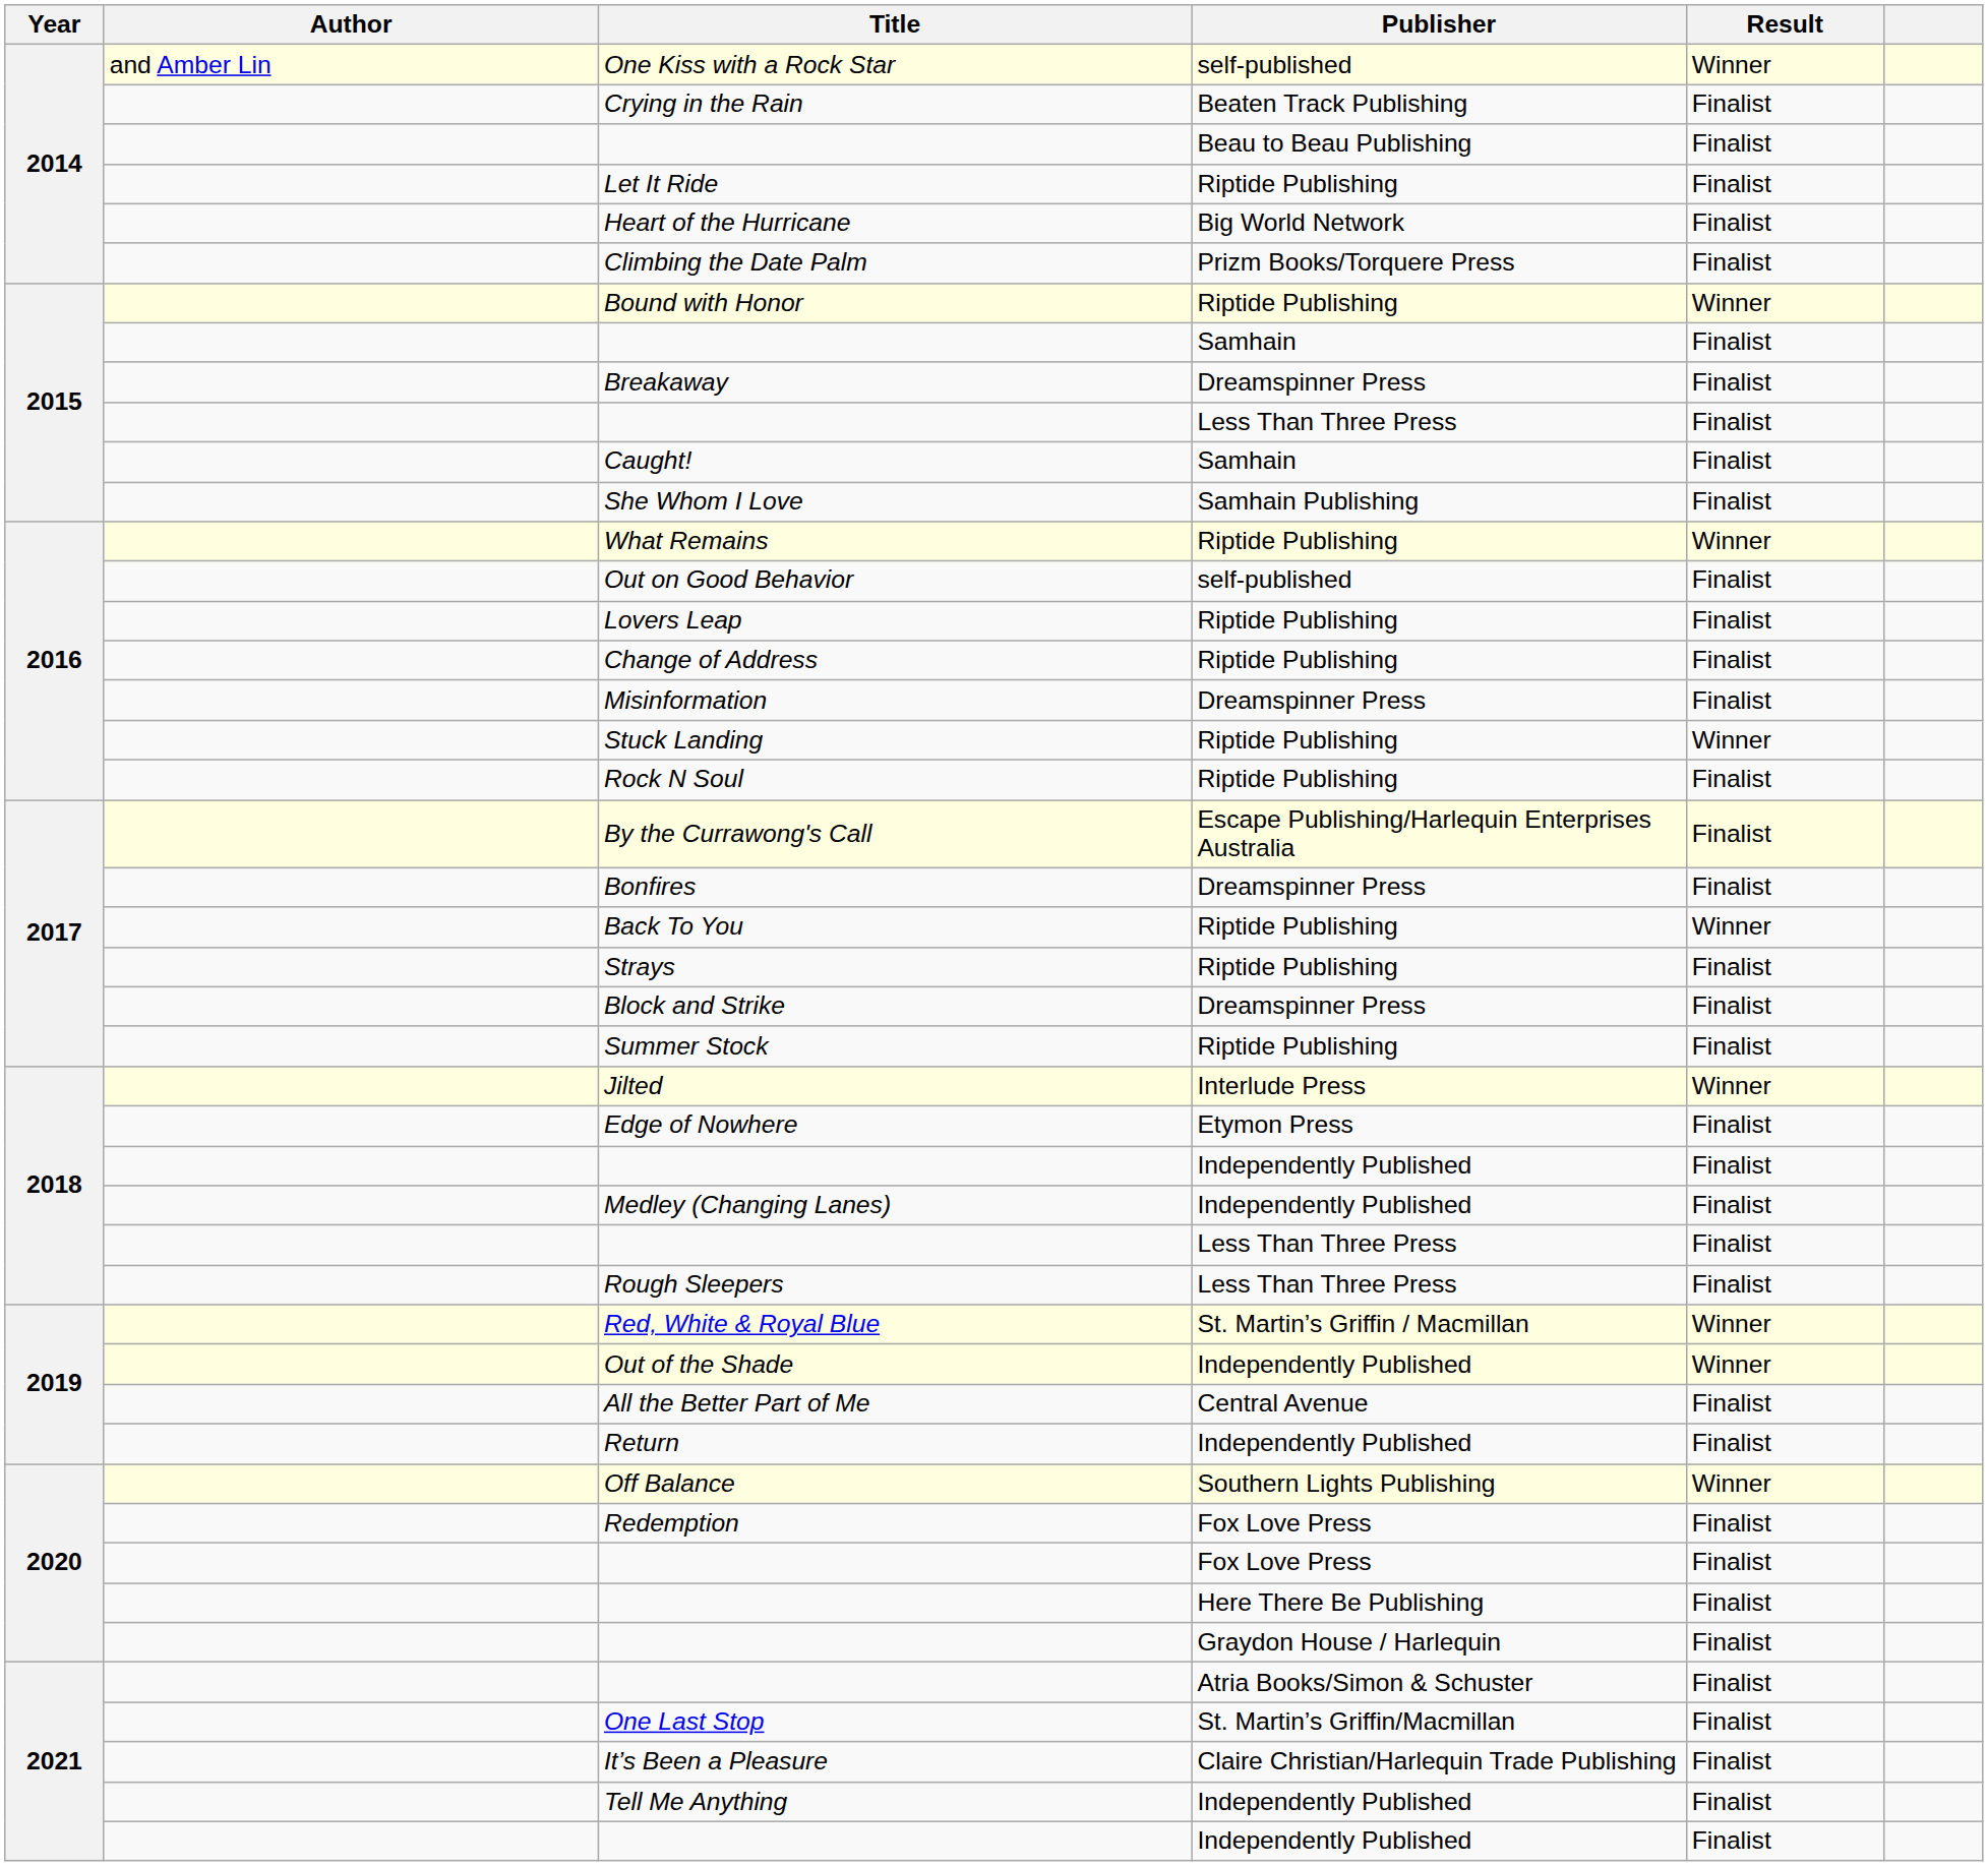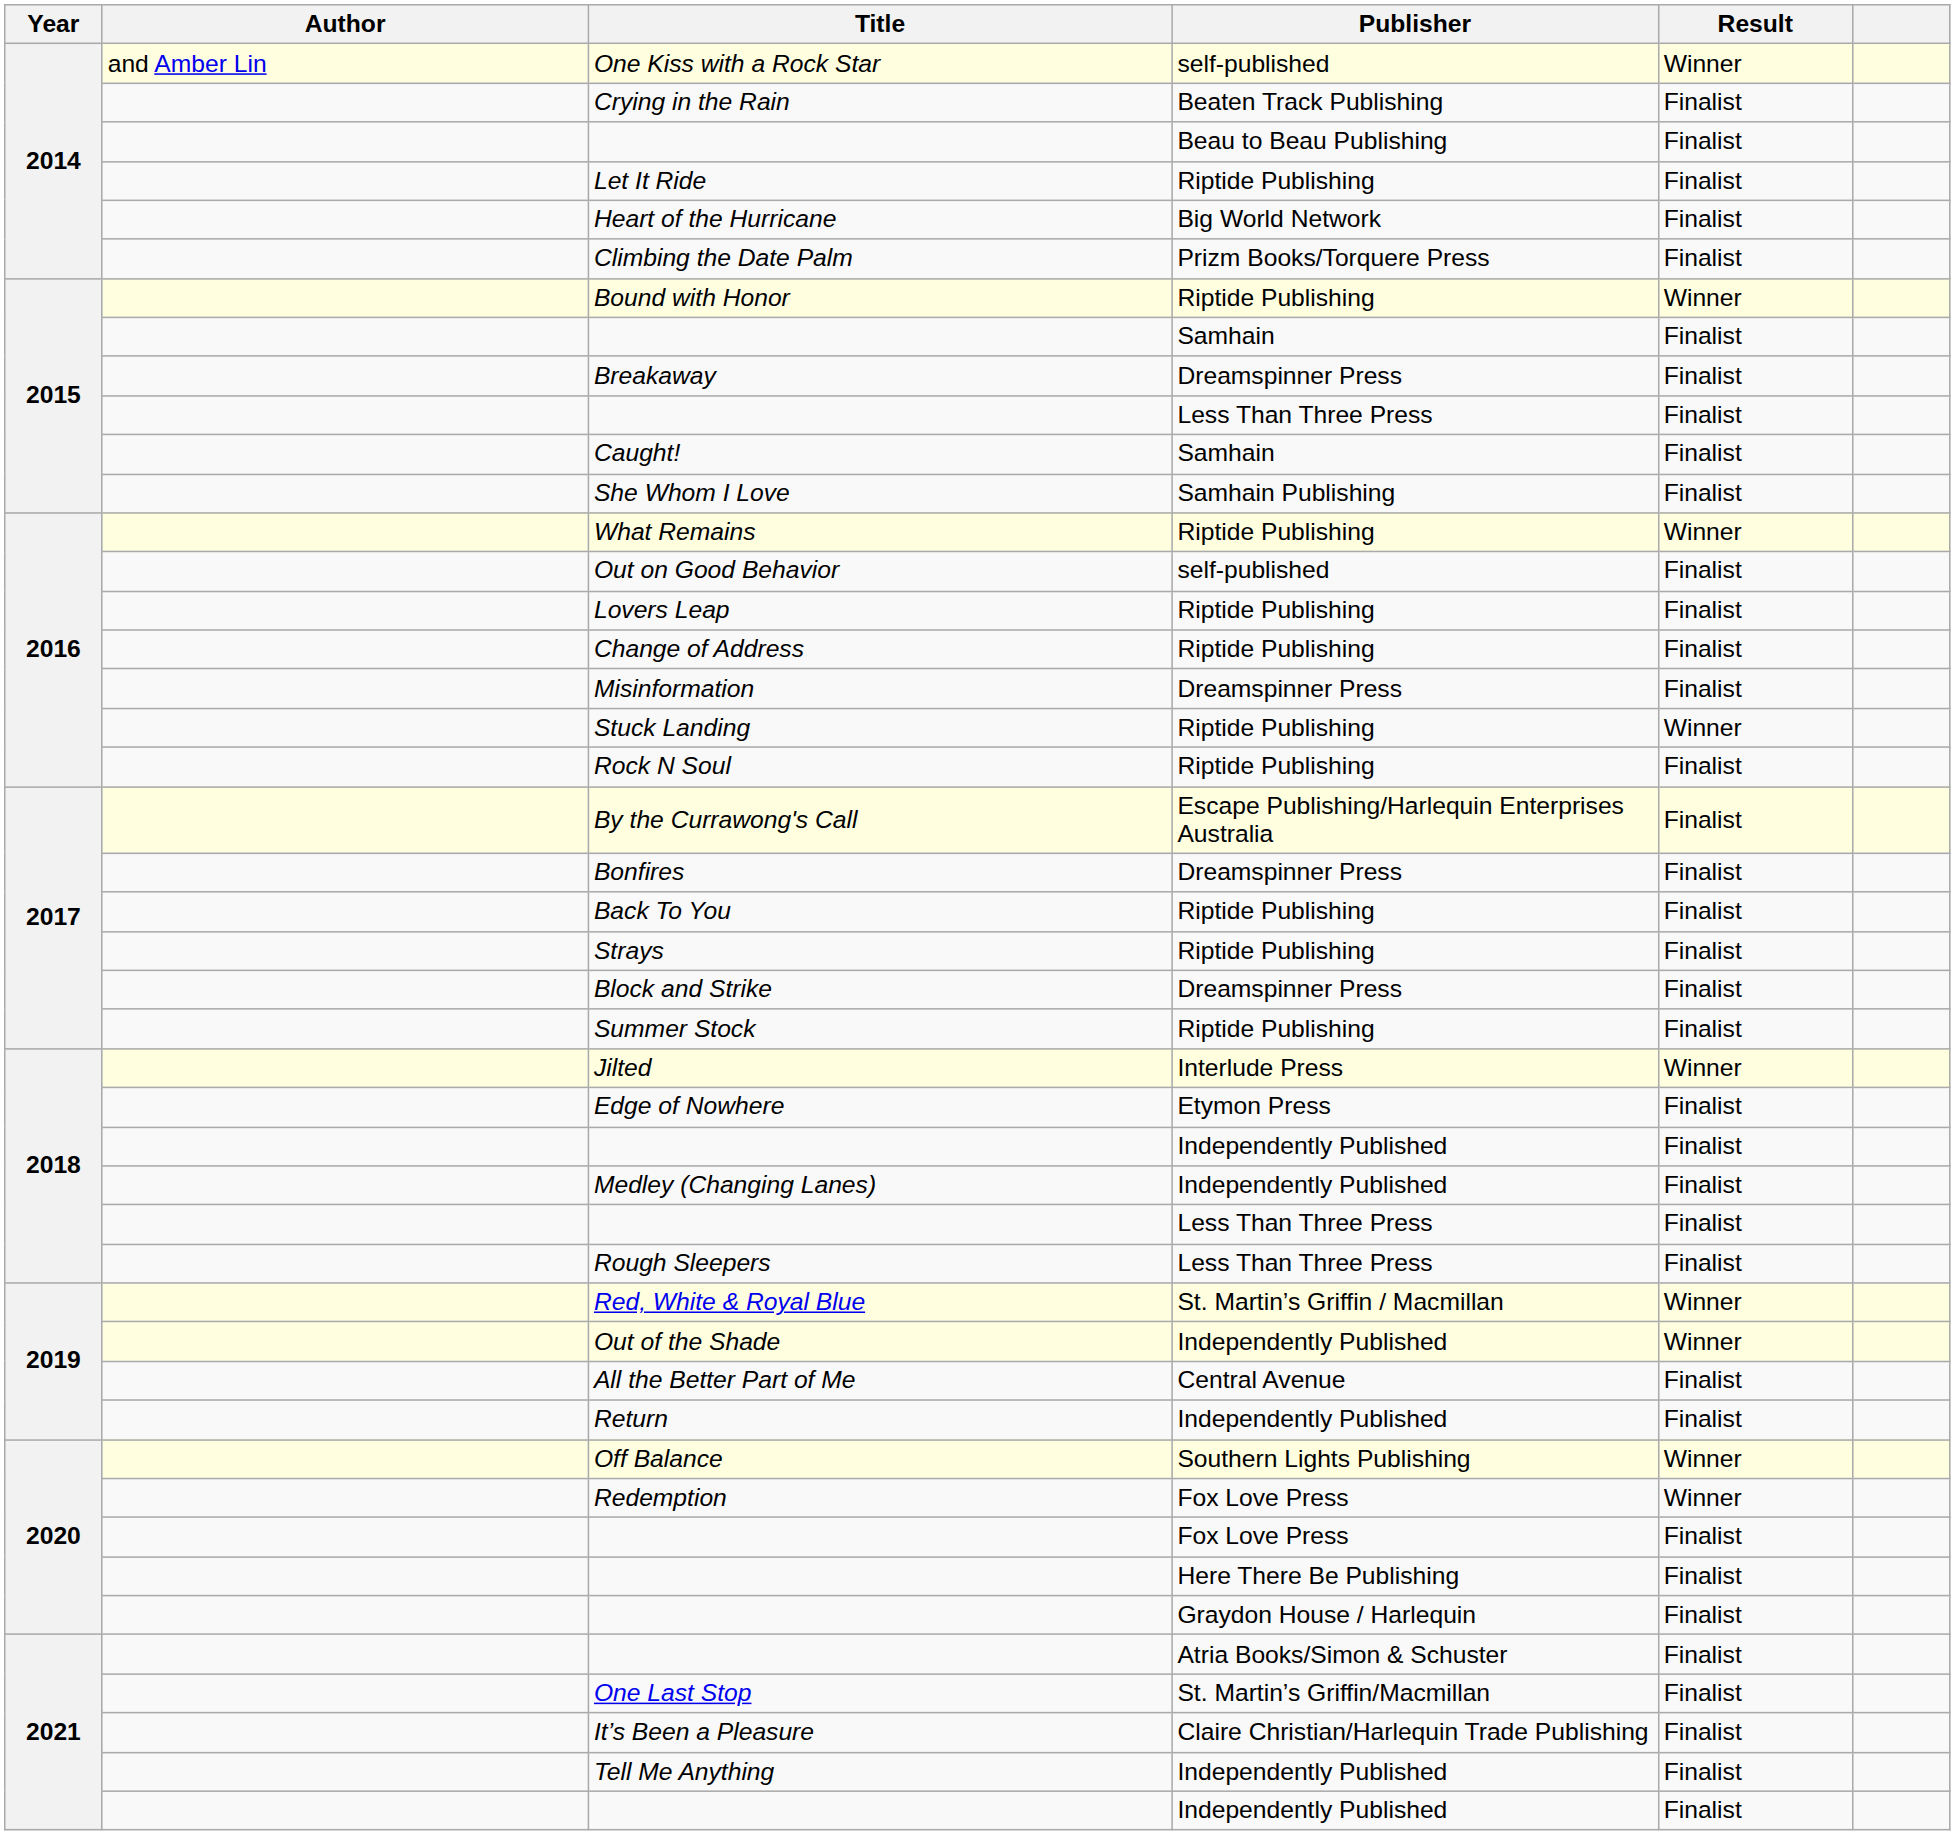Back To You | Result: Winner -> Finalist
Redemption | Result: Finalist -> Winner
